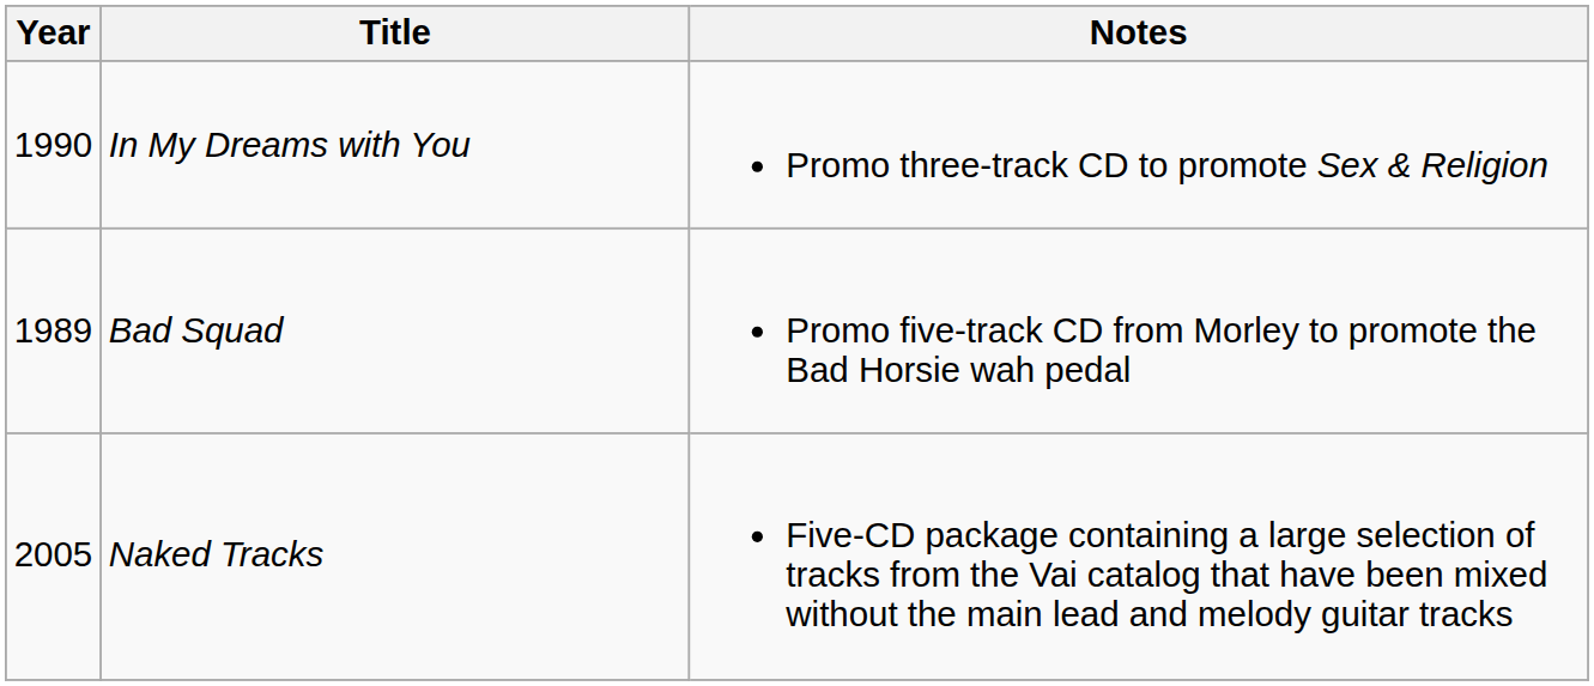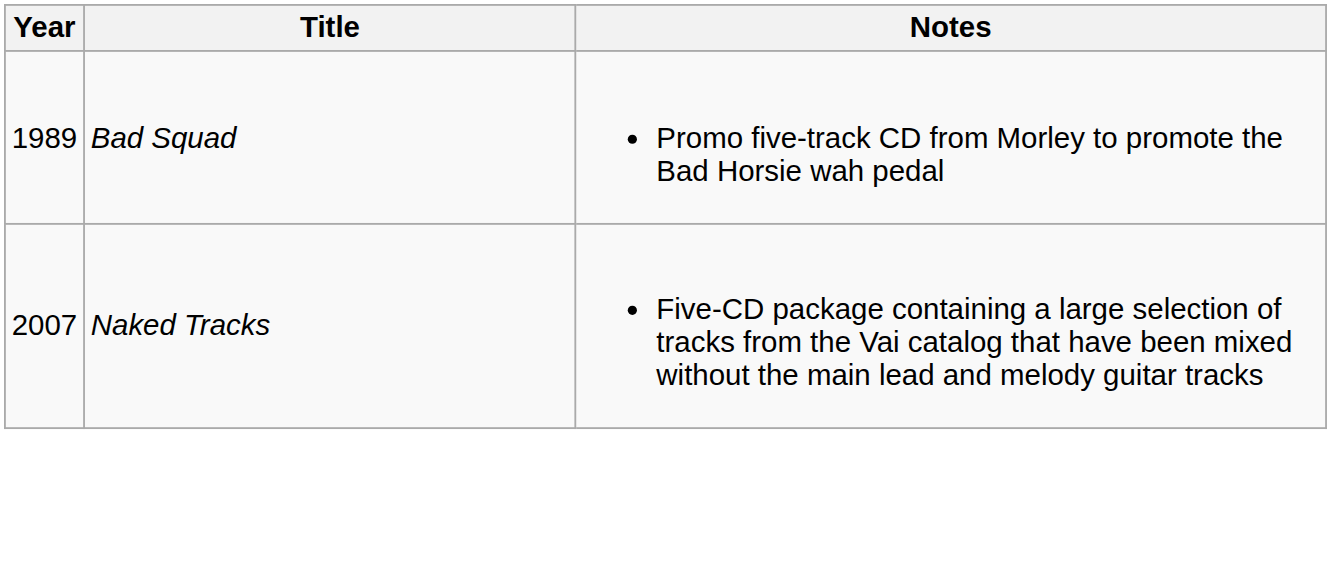- row: 1990 | In My Dreams with You | Promo three-track CD to promote Sex & Religion
Naked Tracks | Year: 2005 -> 2007
